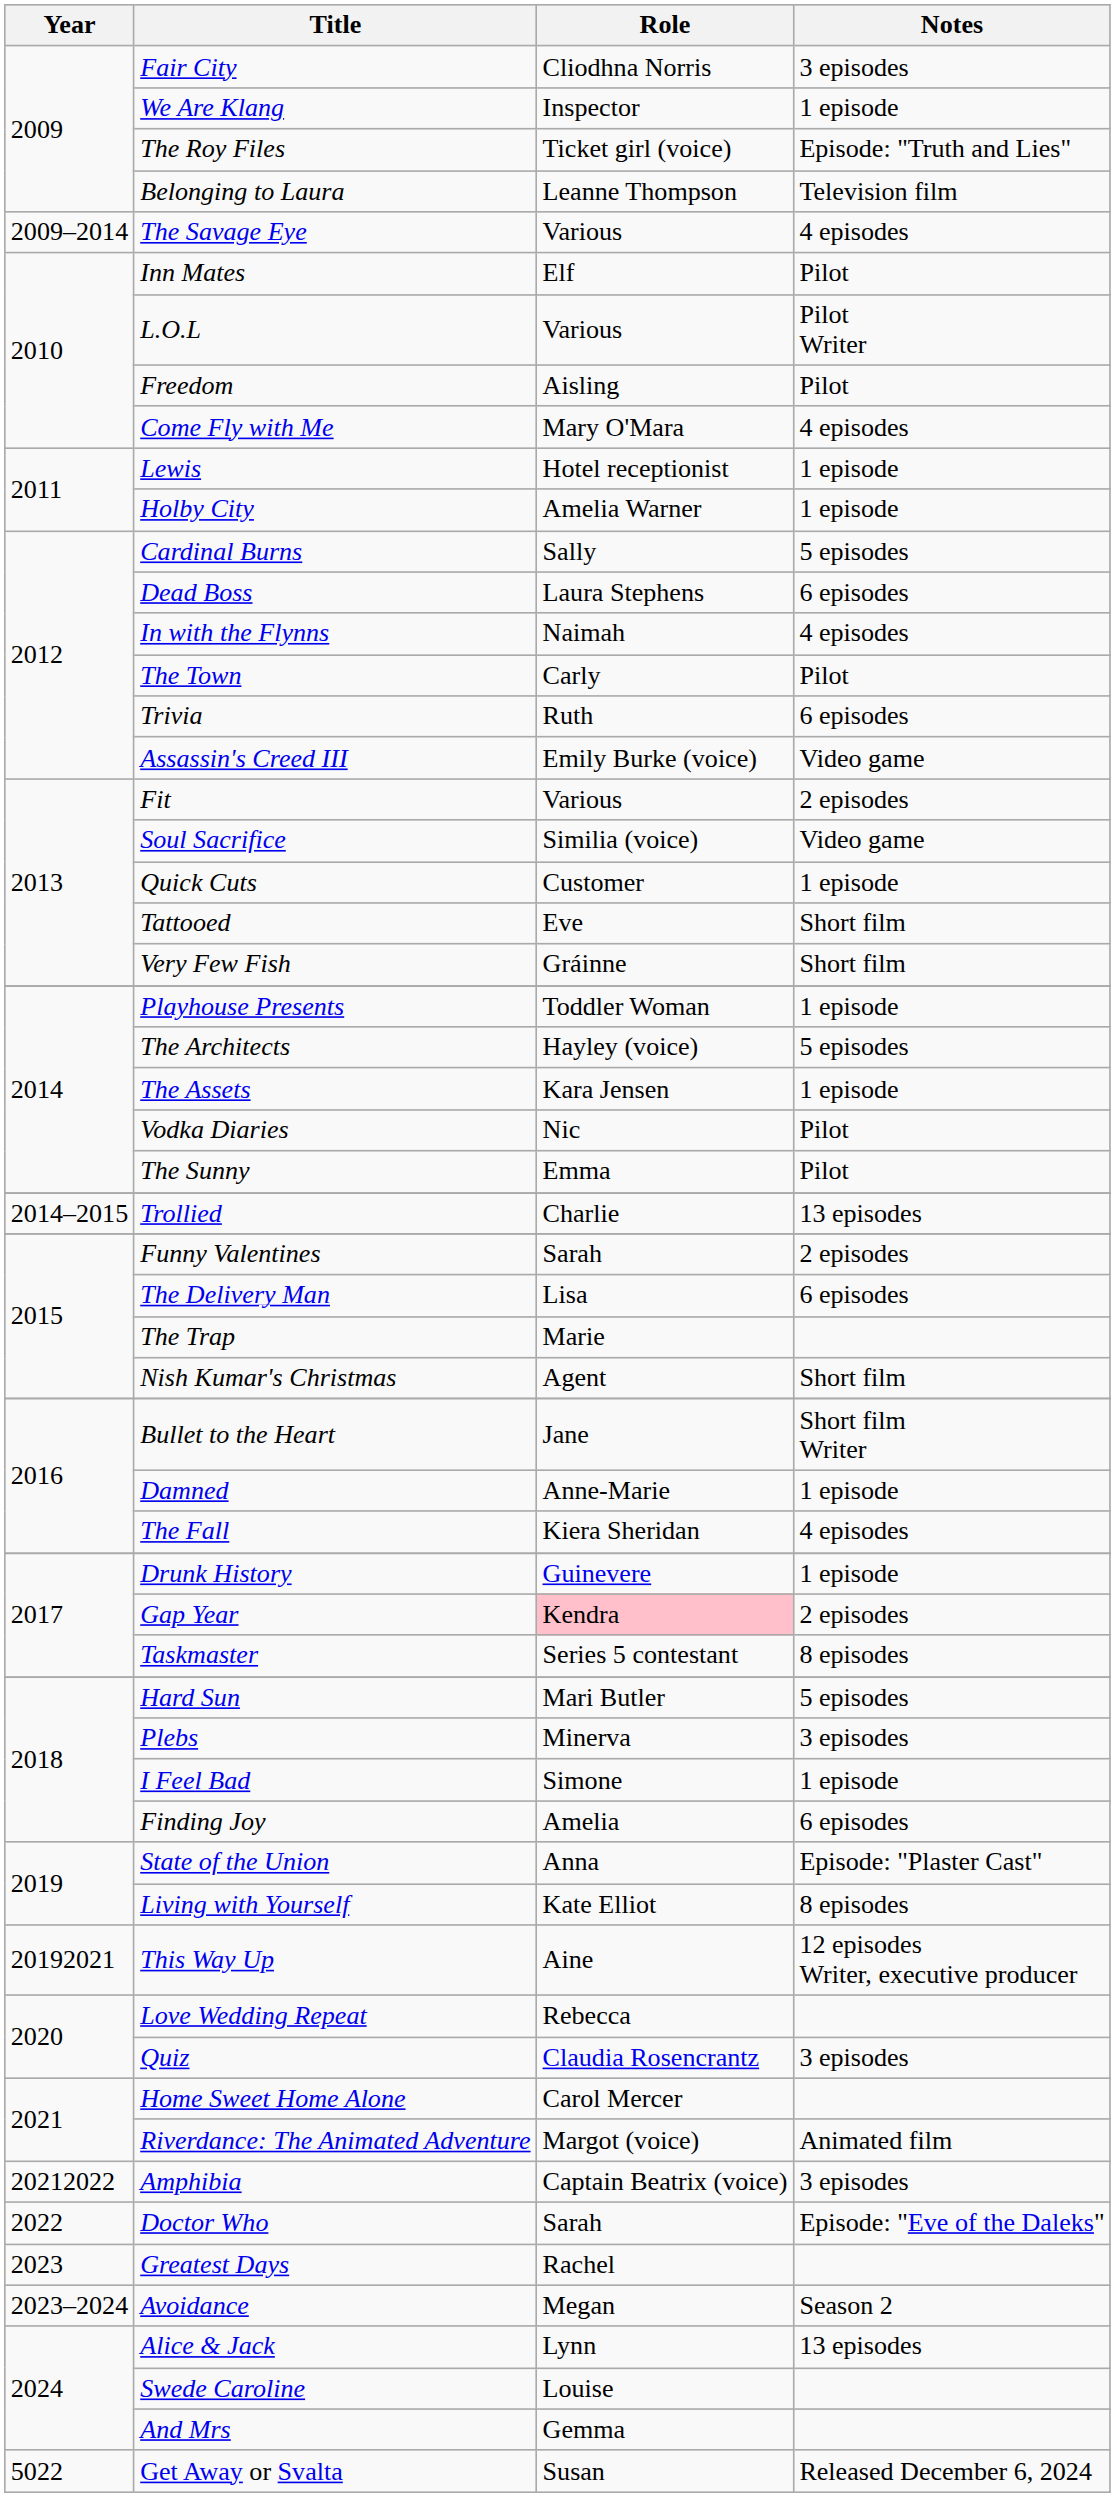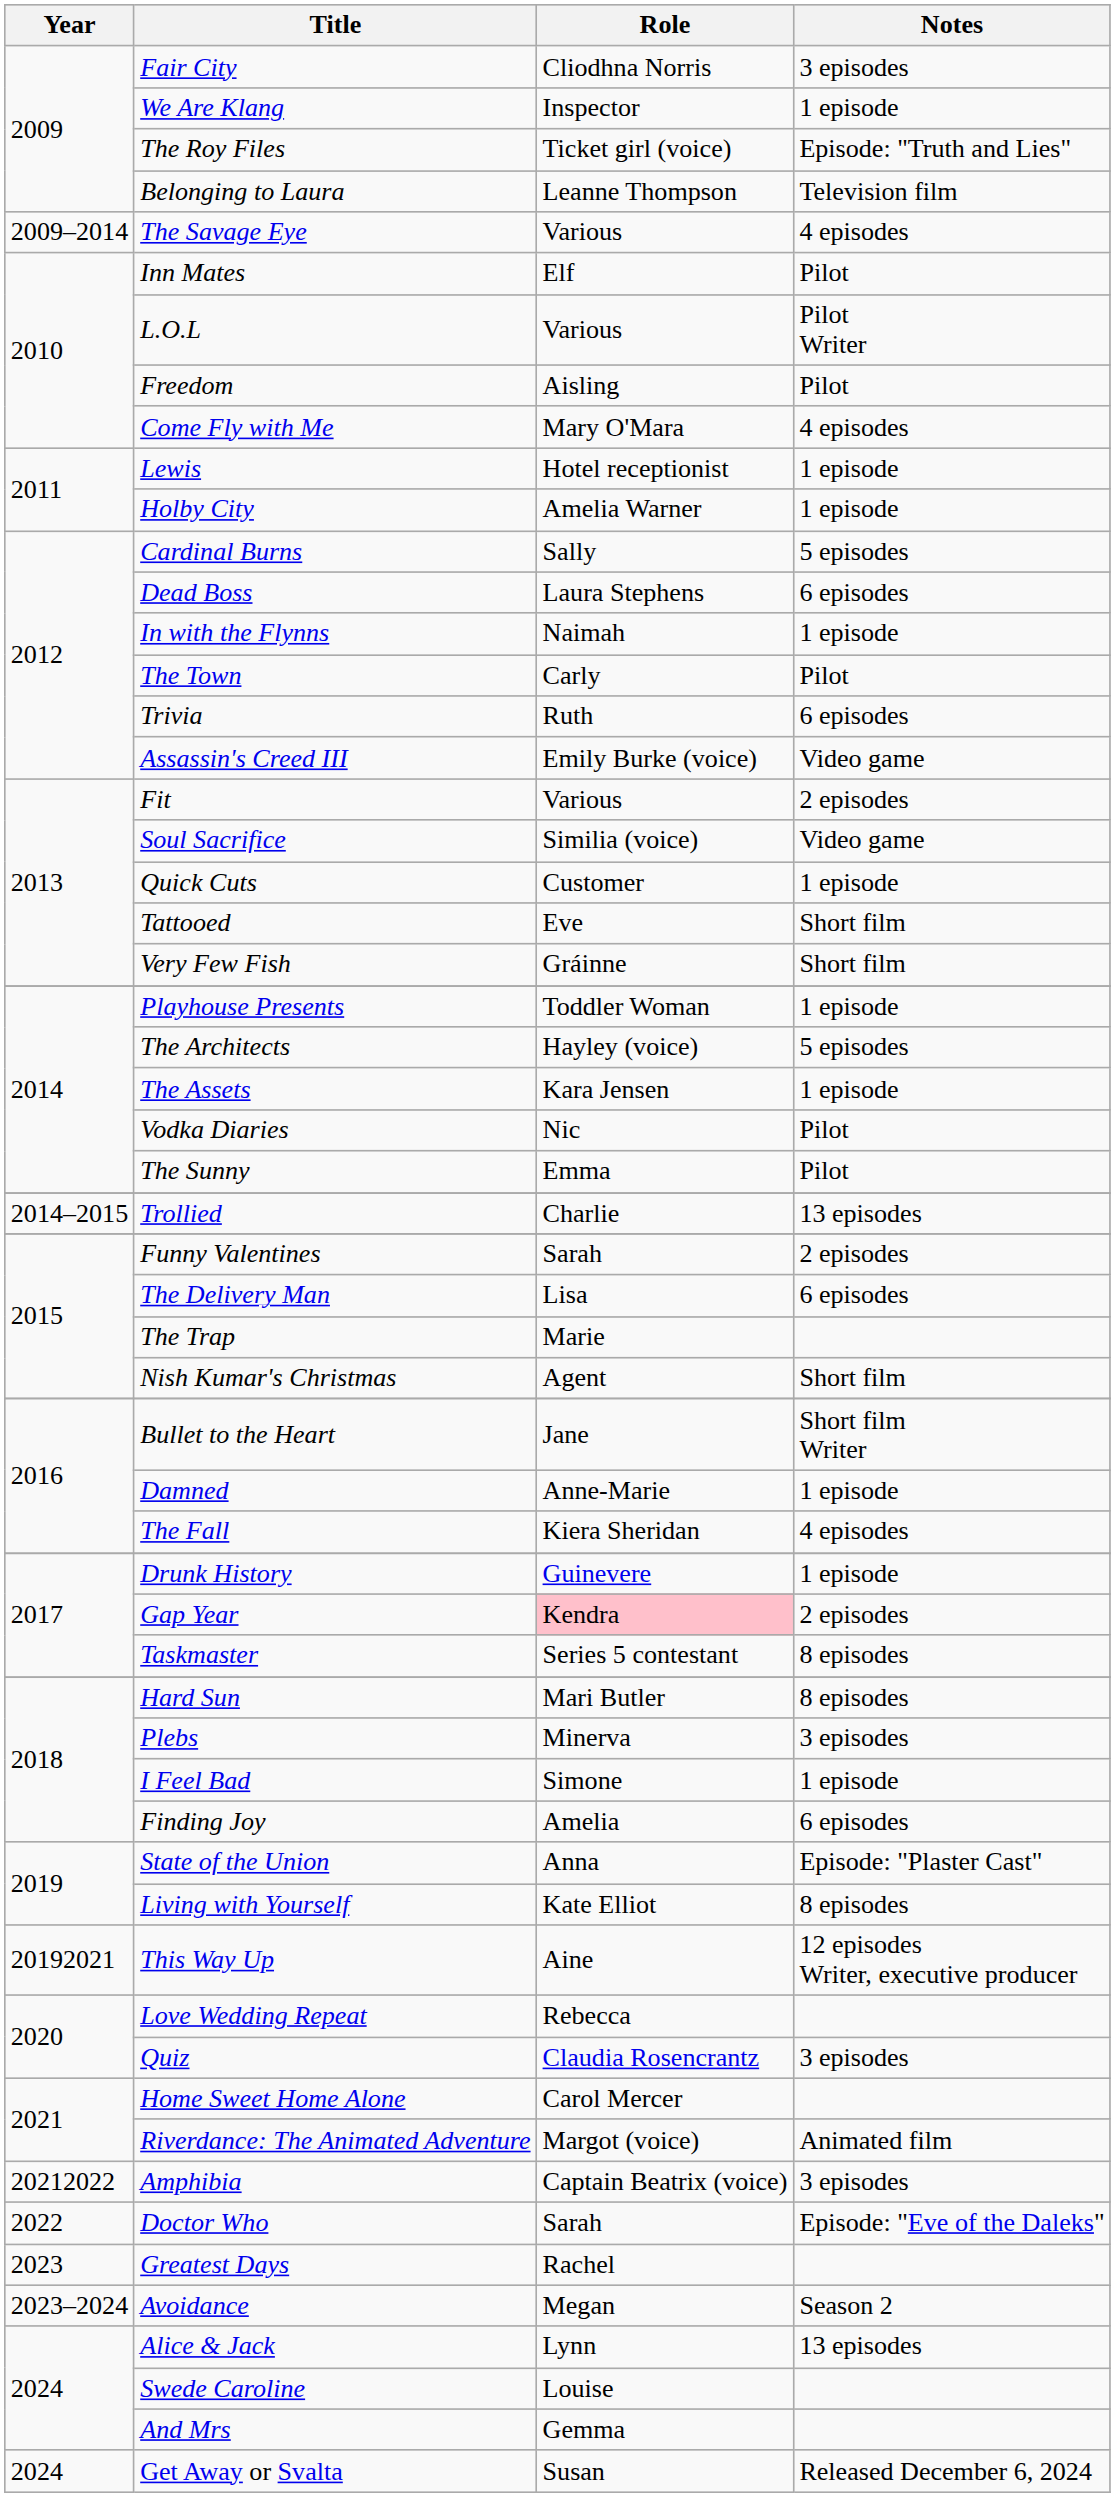In with the Flynns | Notes: 4 episodes -> 1 episode
Hard Sun | Notes: 5 episodes -> 8 episodes
Get Away or Svalta | Year: 5022 -> 2024
